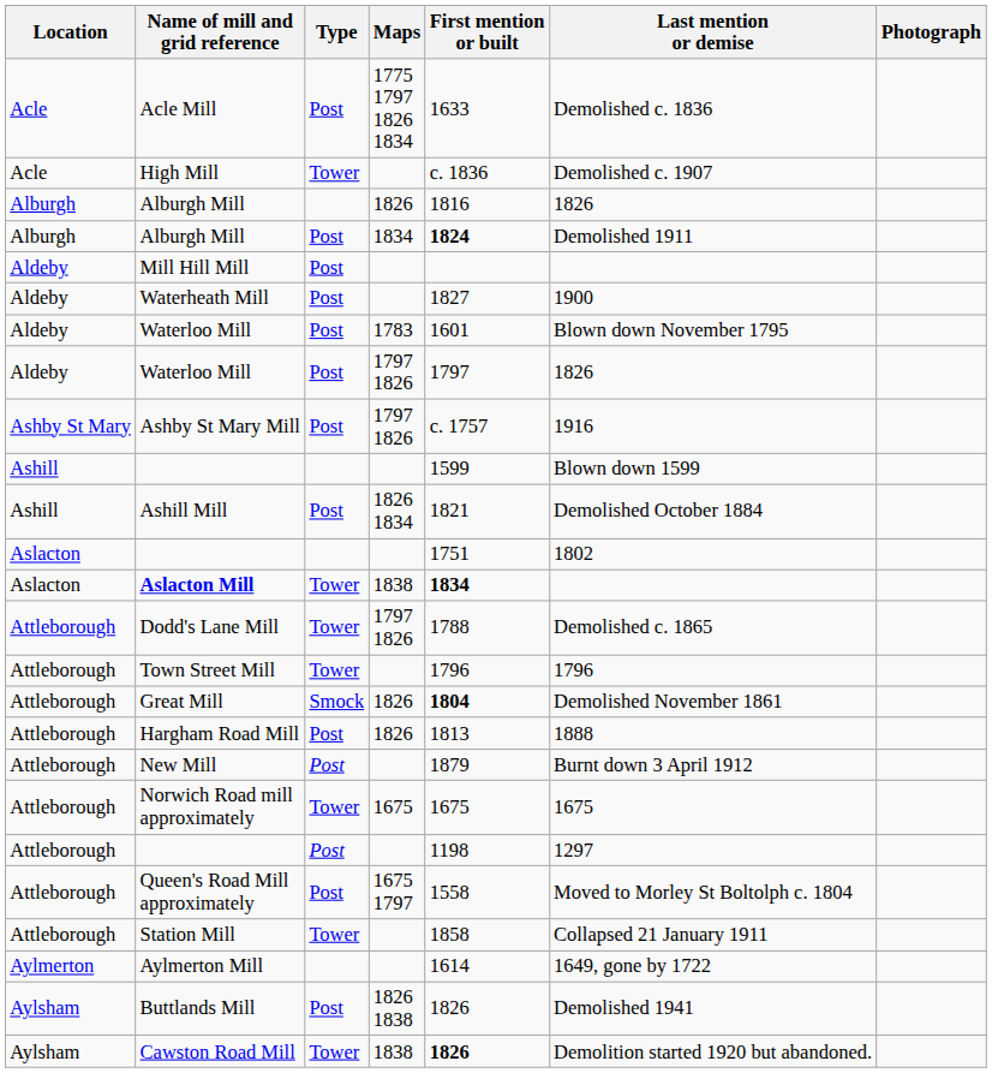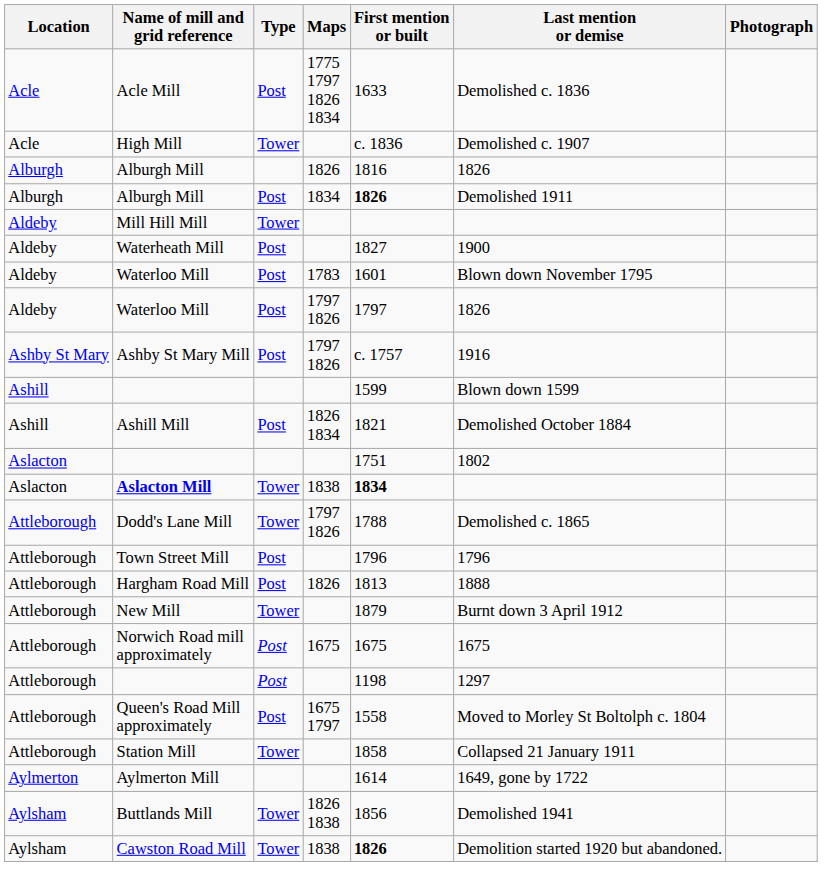Alburgh Mill / 1834 | First mention or built: 1824 -> 1826
Mill Hill Mill | Type: Post -> Tower
Town Street Mill | Type: Tower -> Post
- row: Attleborough | Great Mill | Smock | 1826 | 1804 | Demolished November 1861
New Mill | Type: Post -> Tower
Norwich Road mill approximately | Type: Tower -> Post
Buttlands Mill | Type: Post -> Tower
Buttlands Mill | First mention or built: 1826 -> 1856
